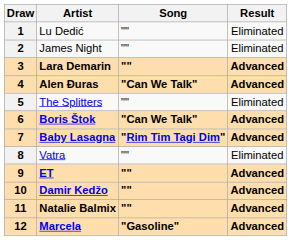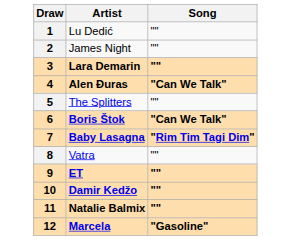- column: Result | Eliminated | Eliminated | Advanced | Advanced | Eliminated | Advanced | Advanced | Eliminated | Advanced | Advanced | Advanced | Advanced
